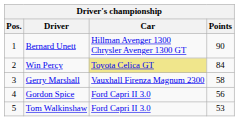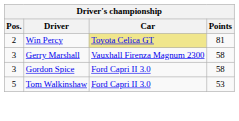- row: 1 | Bernard Unett | Hillman Avenger 1300 Chrysler Avenger 1300 GT | 90
Win Percy | Points: 84 -> 81
Gordon Spice | Pos.: 4 -> 3
Gordon Spice | Points: 56 -> 58
